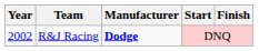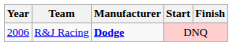R&J Racing | Year: 2002 -> 2006
